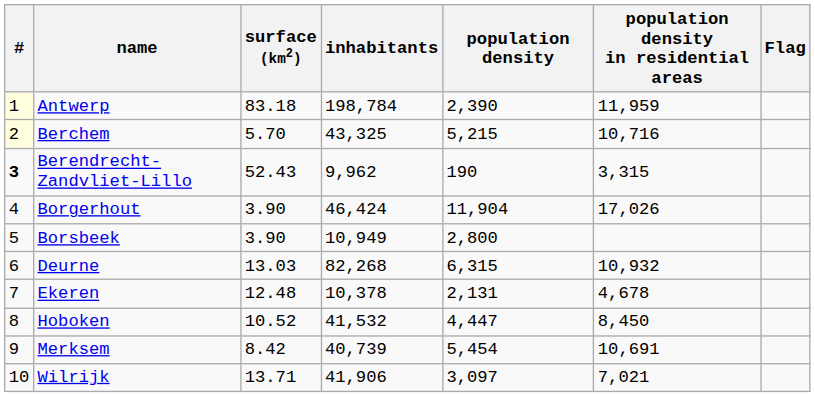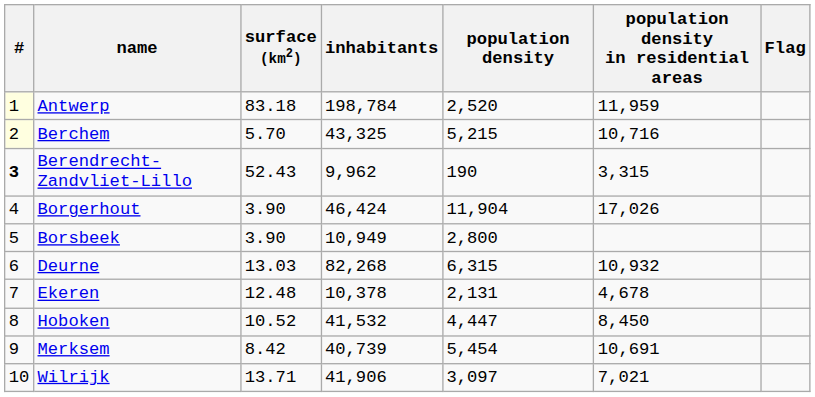Antwerp | population density: 2,390 -> 2,520
